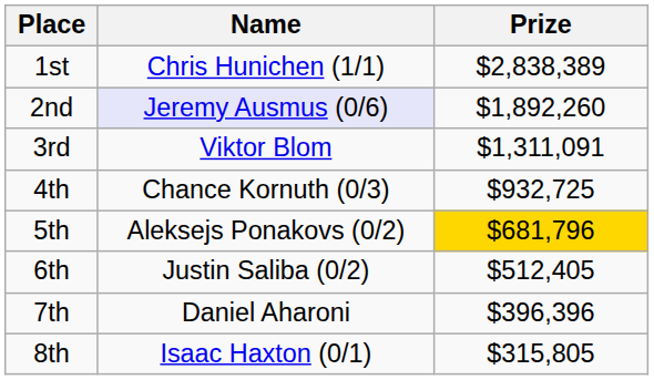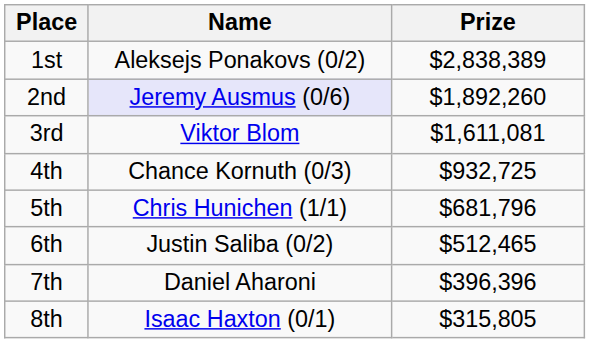1st | Name: Chris Hunichen (1/1) -> Aleksejs Ponakovs (0/2)
3rd | Prize: $1,311,091 -> $1,611,081
5th | Name: Aleksejs Ponakovs (0/2) -> Chris Hunichen (1/1)
5th | Prize: gold background -> no background
6th | Prize: $512,405 -> $512,465
